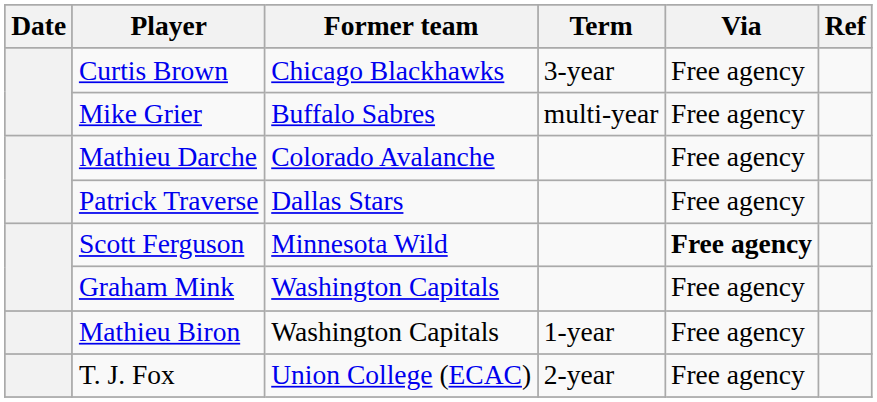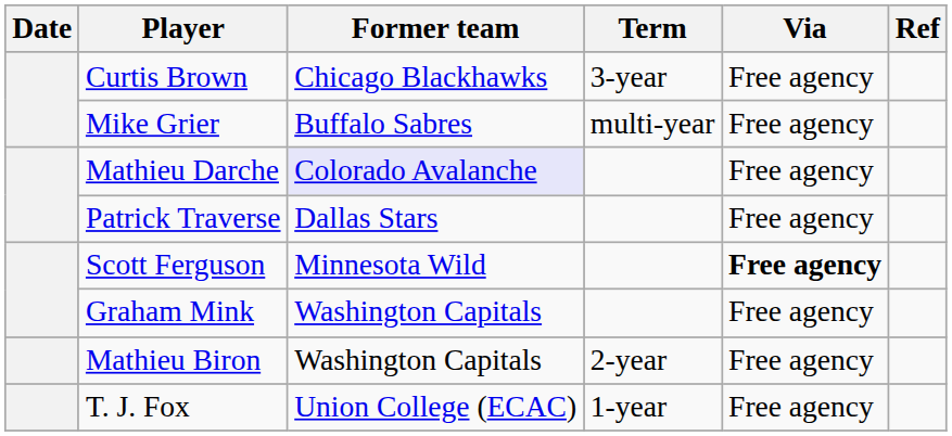Mathieu Darche | Former team: no background -> lavender background
Mathieu Biron | Term: 1-year -> 2-year
T. J. Fox | Term: 2-year -> 1-year
